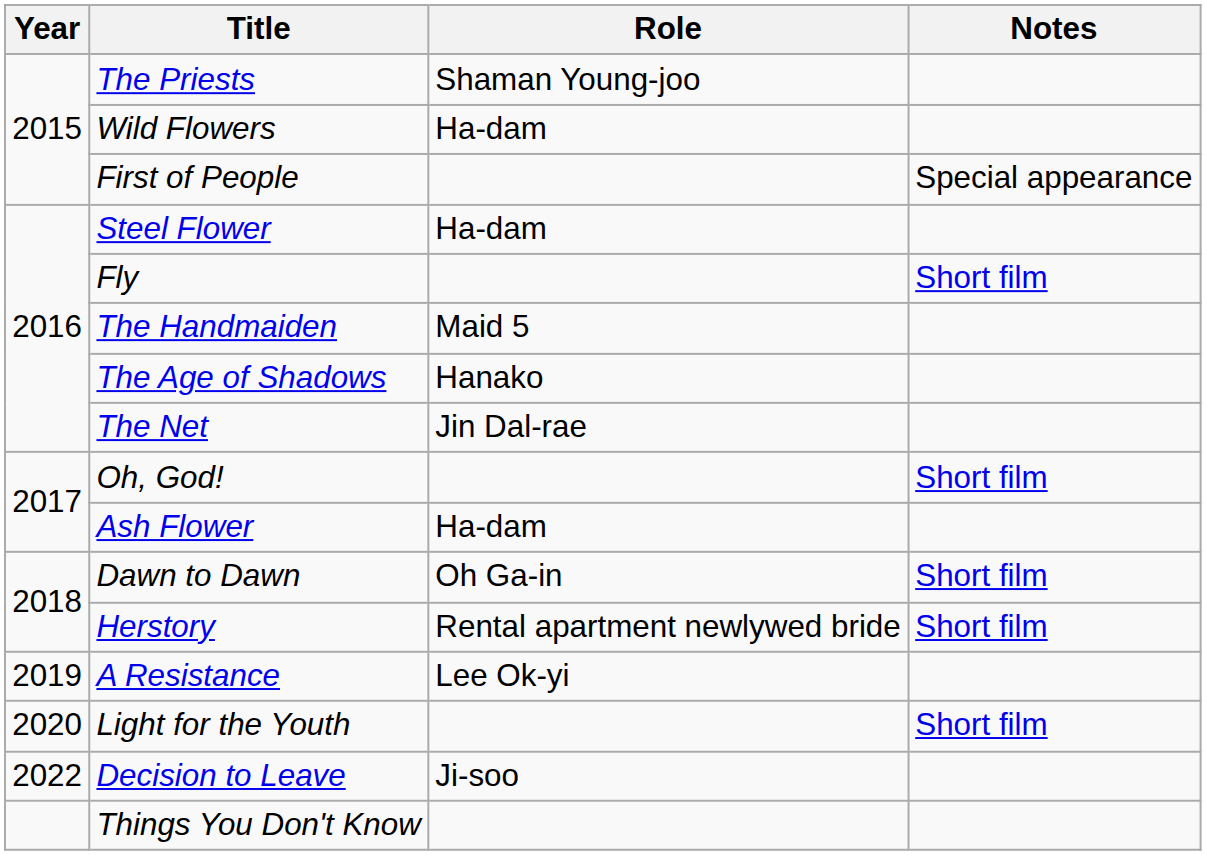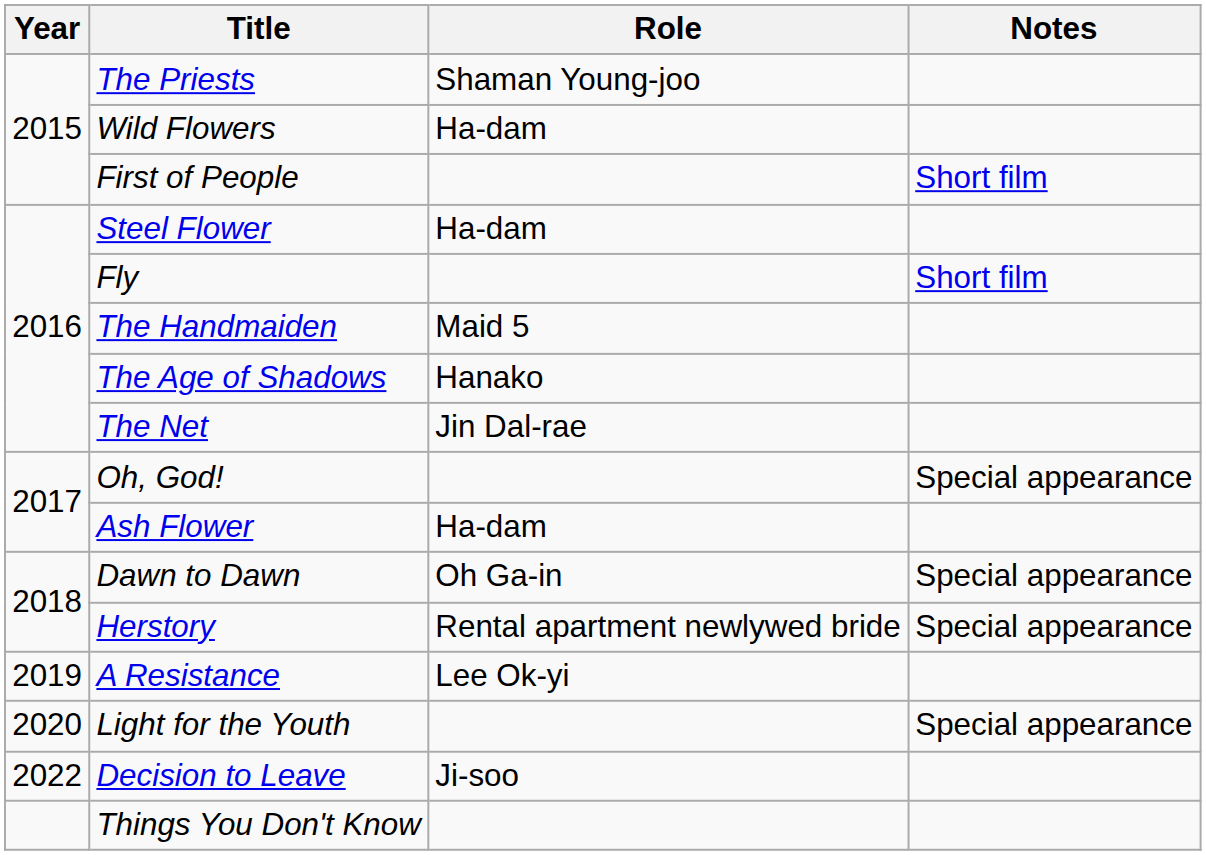First of People | Notes: Special appearance -> Short film
Oh, God! | Notes: Short film -> Special appearance
Dawn to Dawn | Notes: Short film -> Special appearance
Herstory | Notes: Short film -> Special appearance
Light for the Youth | Notes: Short film -> Special appearance
